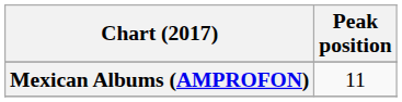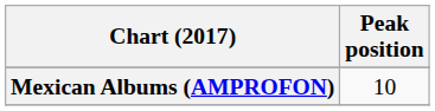Mexican Albums (AMPROFON) | Peak position: 11 -> 10
